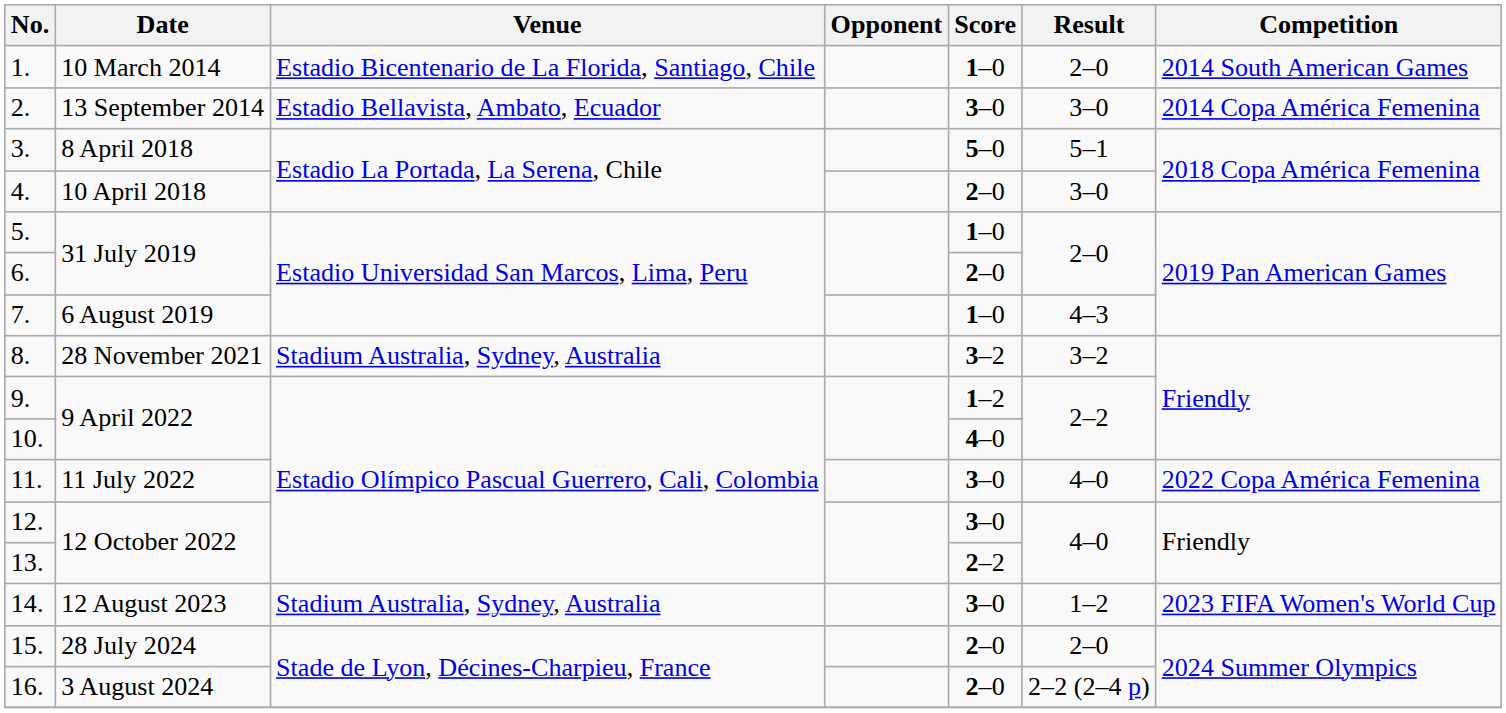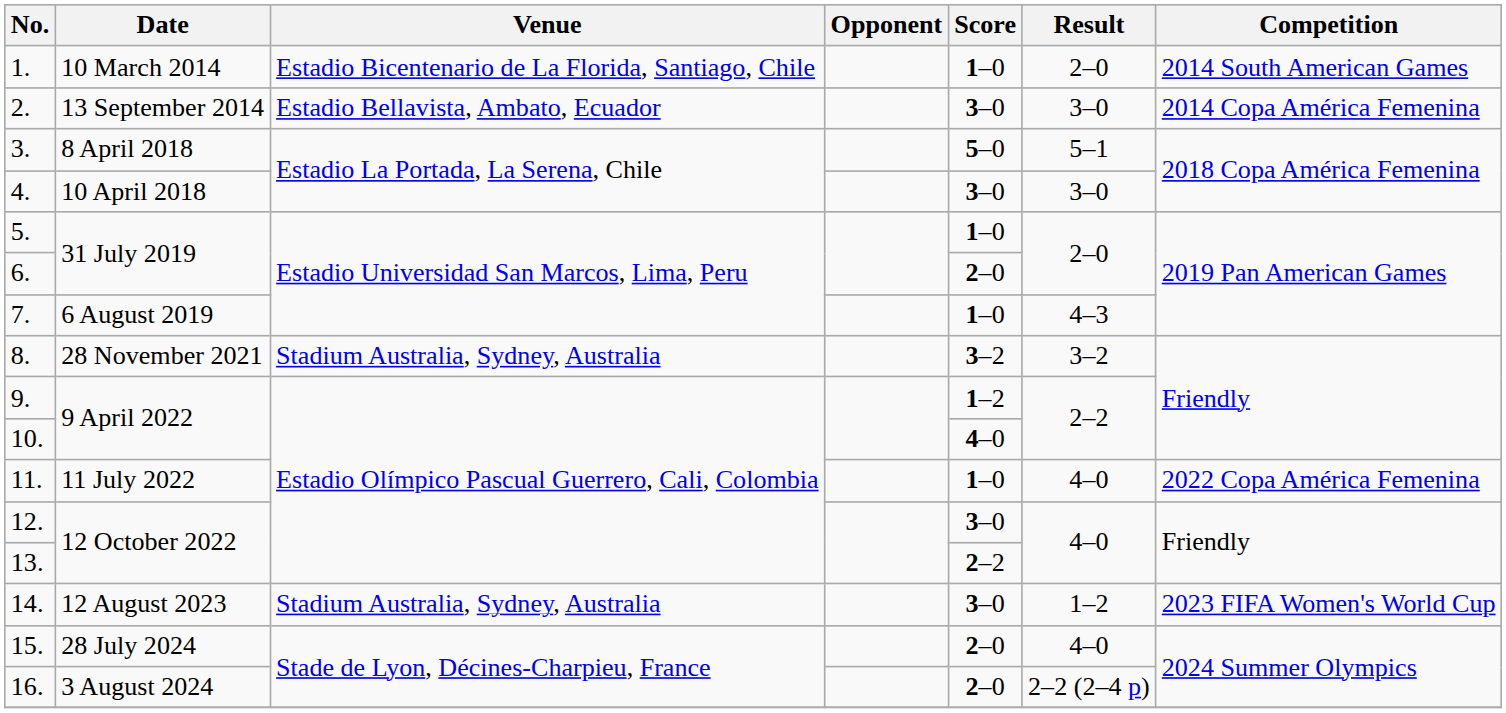4. | Score: 2–0 -> 3–0
11. | Score: 3–0 -> 1–0
15. | Result: 2–0 -> 4–0
